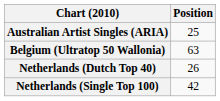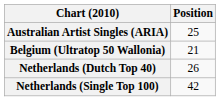Belgium (Ultratop 50 Wallonia) | Position: 63 -> 21
